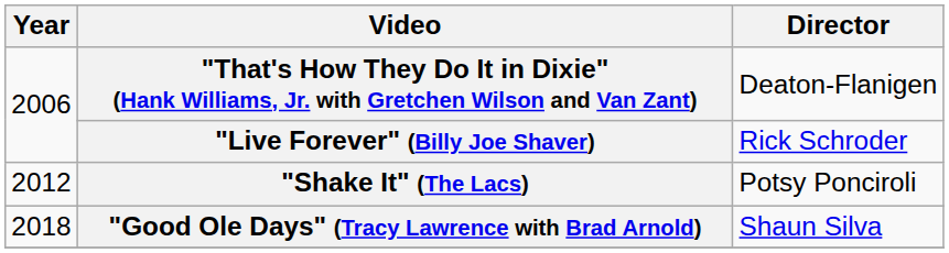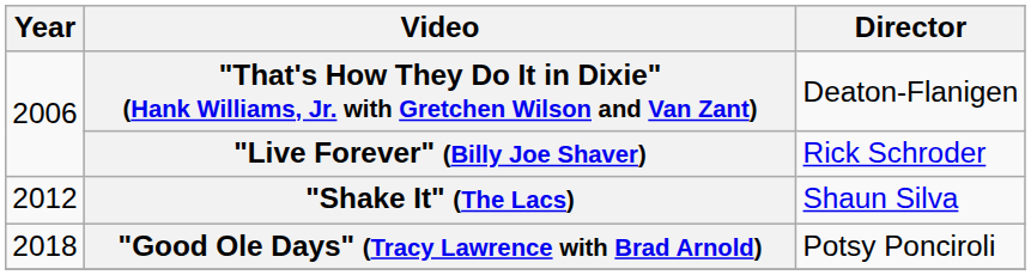"Shake It" (The Lacs) | Director: Potsy Ponciroli -> Shaun Silva
"Good Ole Days" (Tracy Lawrence with Brad Arnold) | Director: Shaun Silva -> Potsy Ponciroli
